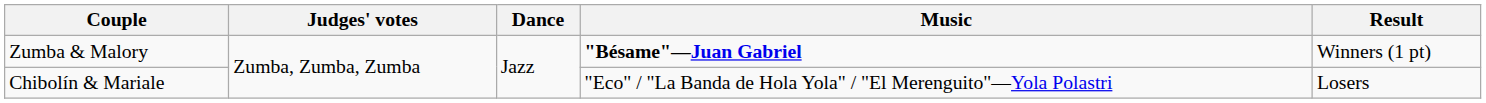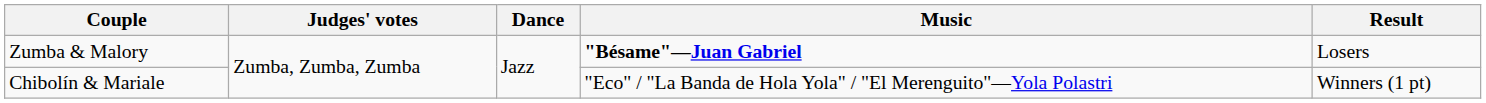Zumba & Malory | Result: Winners (1 pt) -> Losers
Chibolín & Mariale | Result: Losers -> Winners (1 pt)
